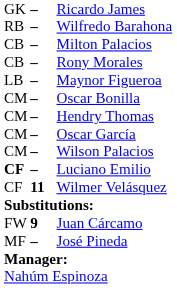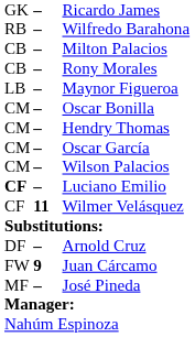+ row: DF | – | Arnold Cruz
